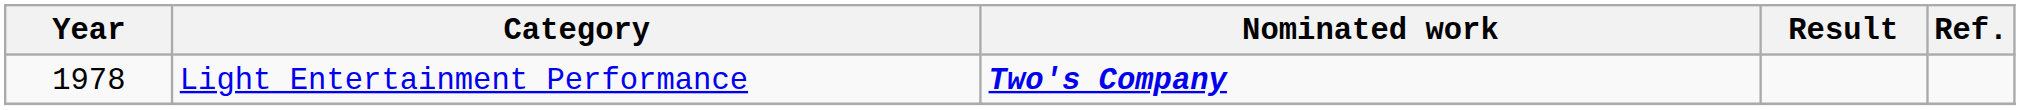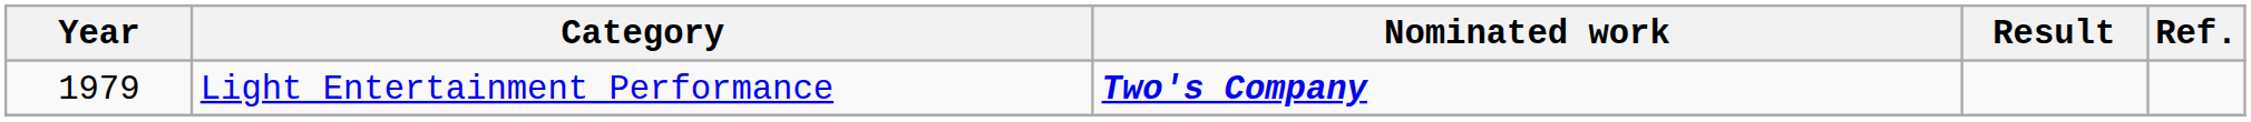Light Entertainment Performance | Year: 1978 -> 1979
